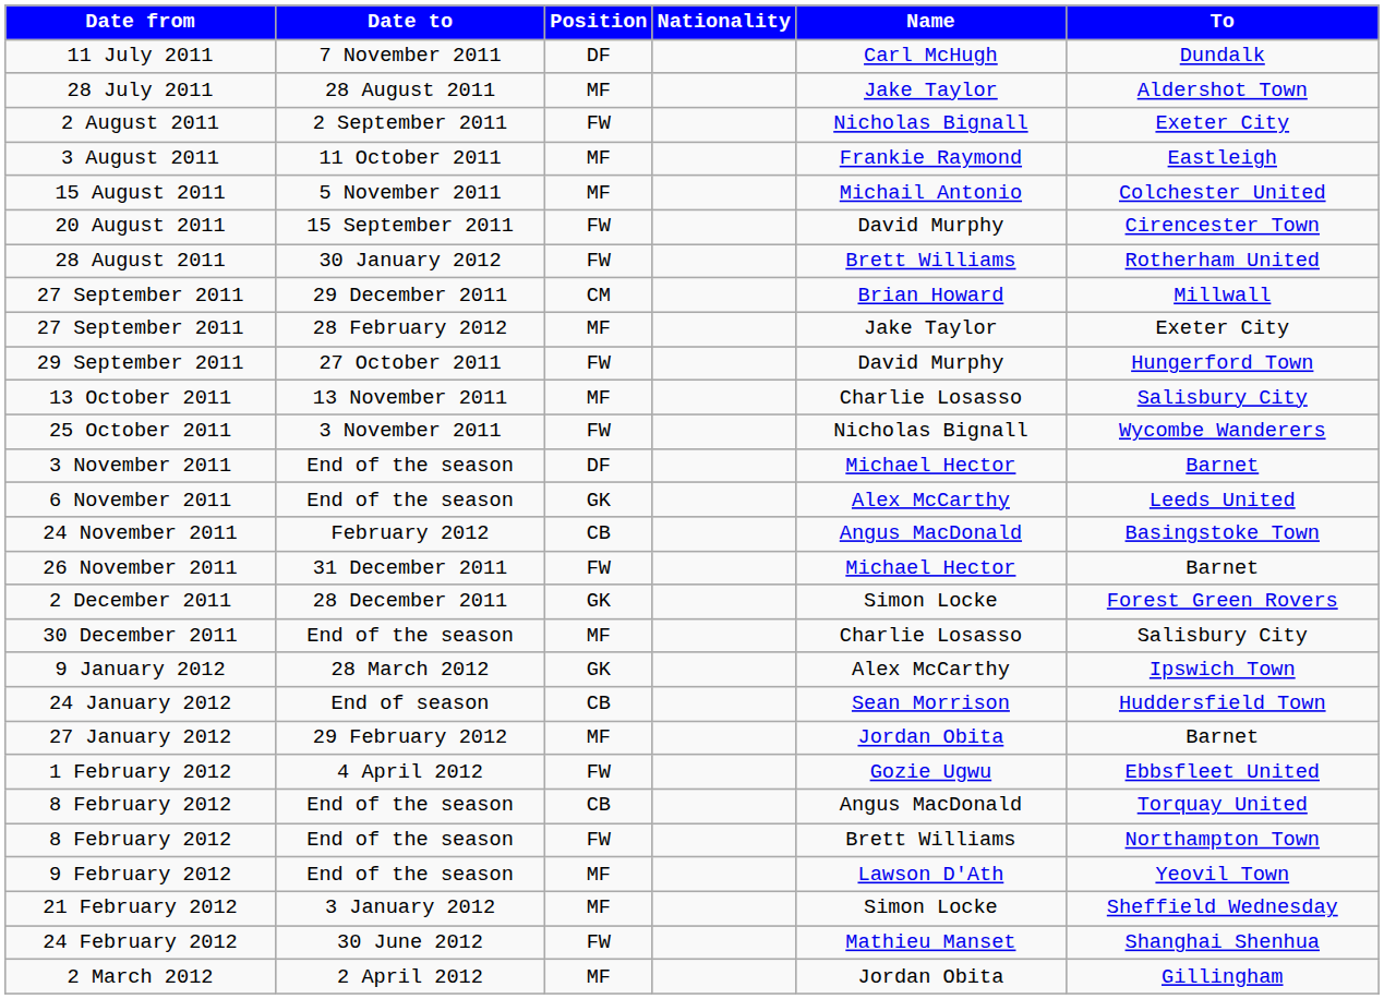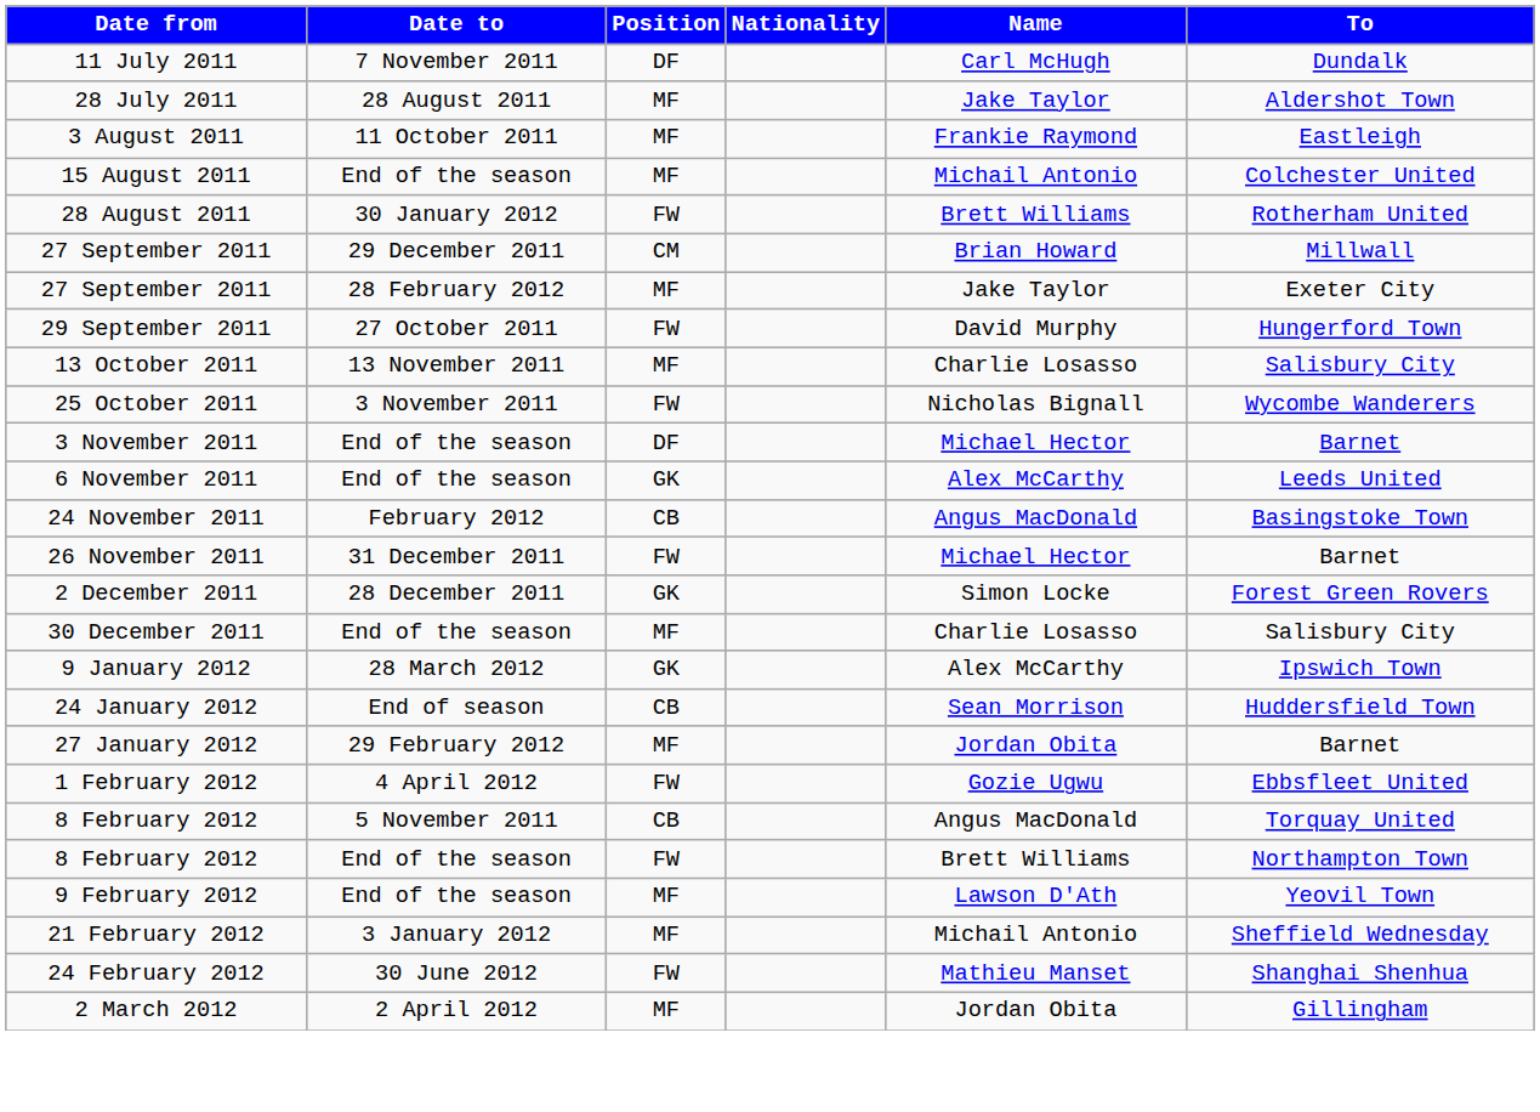- row: 2 August 2011 | 2 September 2011 | FW | Nicholas Bignall | Exeter City
15 August 2011 | Date to: 5 November 2011 -> End of the season
- row: 20 August 2011 | 15 September 2011 | FW | David Murphy | Cirencester Town
8 February 2012 / CB | Date to: End of the season -> 5 November 2011
21 February 2012 | Name: Simon Locke -> Michail Antonio
